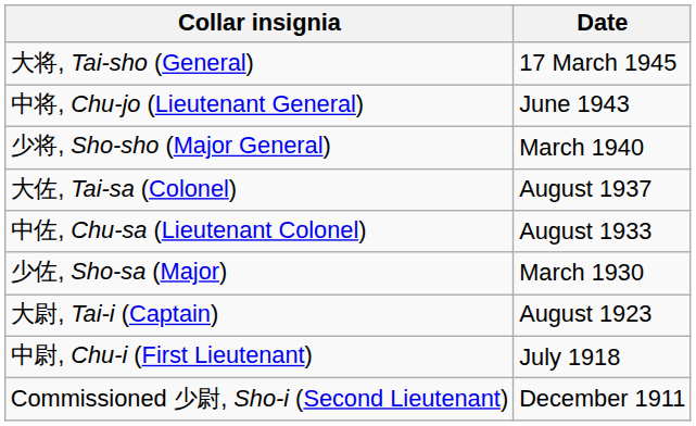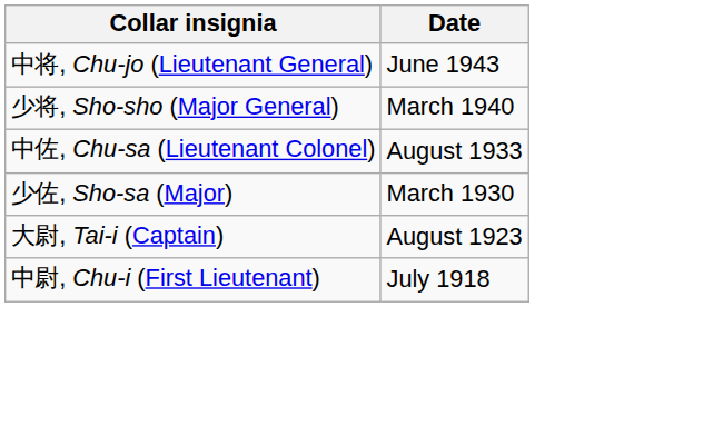- row: 大将, Tai-sho (General) | 17 March 1945
- row: 大佐, Tai-sa (Colonel) | August 1937
- row: Commissioned 少尉, Sho-i (Second Lieutenant) | December 1911
